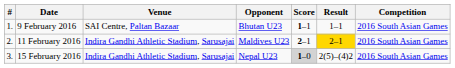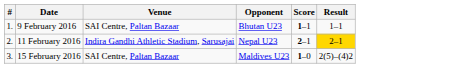- column: Competition | 2016 South Asian Games | 2016 South Asian Games | 2016 South Asian Games
11 February 2016 | Opponent: Maldives U23 -> Nepal U23
15 February 2016 | Venue: Indira Gandhi Athletic Stadium, Sarusajai -> SAI Centre, Paltan Bazaar
15 February 2016 | Opponent: Nepal U23 -> Maldives U23
15 February 2016 | Score: lightgrey background -> no background
